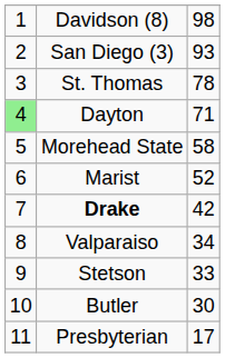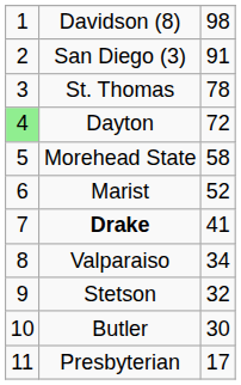San Diego (3) | column 3: 93 -> 91
Dayton | column 3: 71 -> 72
Drake | column 3: 42 -> 41
Stetson | column 3: 33 -> 32
